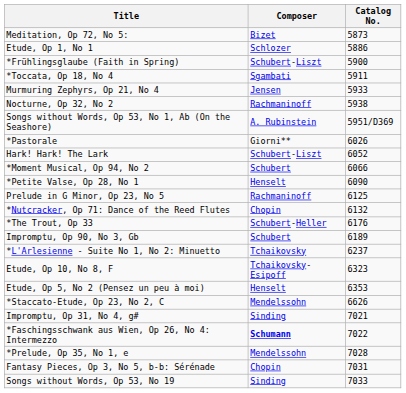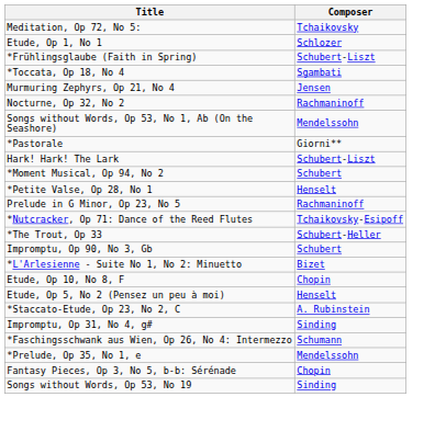- column: Catalog No. | 5873 | 5886 | 5900 | 5911 | 5933 | 5938 | 5951/D369 | 6026 | 6052 | 6066 | 6090 | 6125 | 6132 | 6176 | 6189 | 6237 | 6323 | 6353 | 6626 | 7021 | 7022 | 7028 | 7031 | 7033
Meditation, Op 72, No 5: | Composer: Bizet -> Tchaikovsky
Songs without Words, Op 53, No 1, Ab (On the Seashore) | Composer: A. Rubinstein -> Mendelssohn
*Nutcracker, Op 71: Dance of the Reed Flutes | Composer: Chopin -> Tchaikovsky-Esipoff
*L'Arlesienne - Suite No 1, No 2: Minuetto | Composer: Tchaikovsky -> Bizet
Etude, Op 10, No 8, F | Composer: Tchaikovsky-Esipoff -> Chopin
*Staccato-Etude, Op 23, No 2, C | Composer: Mendelssohn -> A. Rubinstein
*Faschingsschwank aus Wien, Op 26, No 4: Intermezzo | Composer: bold -> normal
